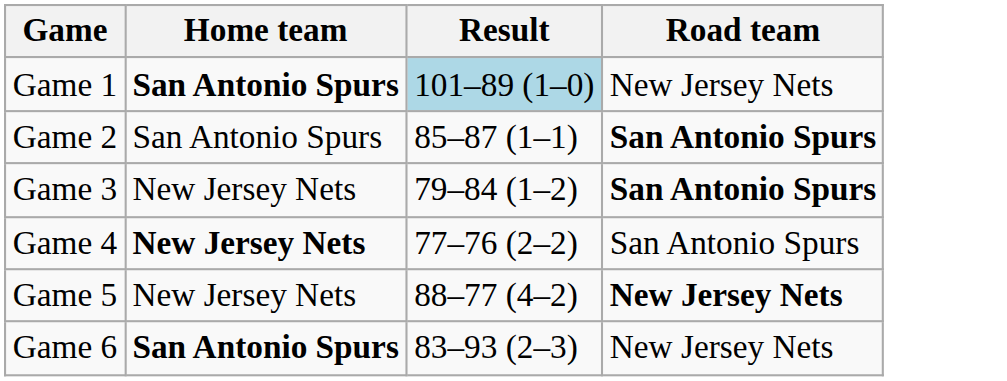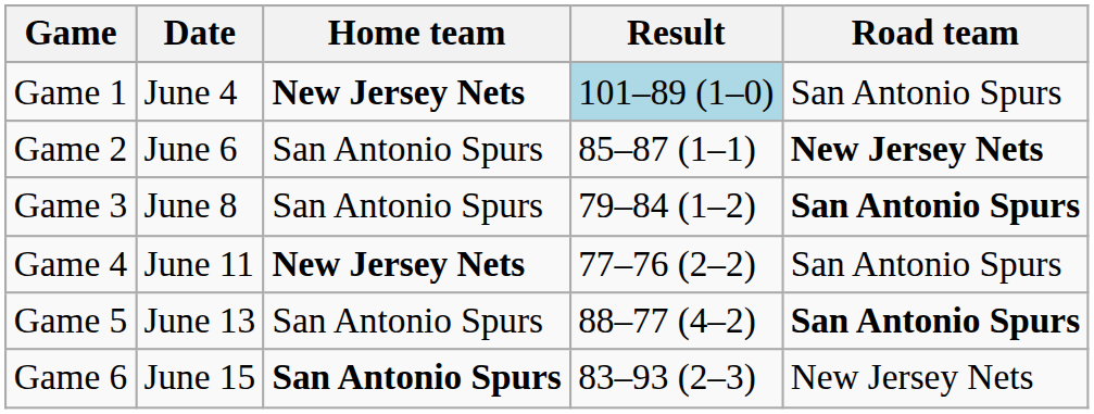+ column: Date | June 4 | June 6 | June 8 | June 11 | June 13 | June 15
Game 1 | Home team: San Antonio Spurs -> New Jersey Nets
Game 1 | Road team: New Jersey Nets -> San Antonio Spurs
Game 2 | Road team: San Antonio Spurs -> New Jersey Nets
Game 3 | Home team: New Jersey Nets -> San Antonio Spurs
Game 5 | Home team: New Jersey Nets -> San Antonio Spurs
Game 5 | Road team: New Jersey Nets -> San Antonio Spurs
